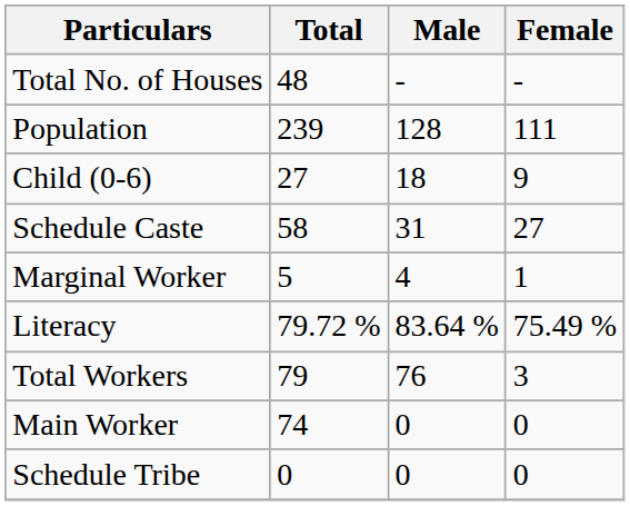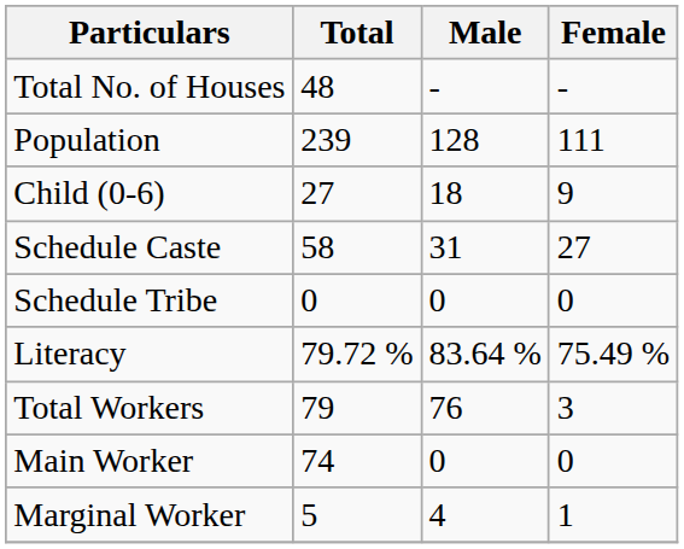rows swapped: Schedule Tribe <-> Marginal Worker
